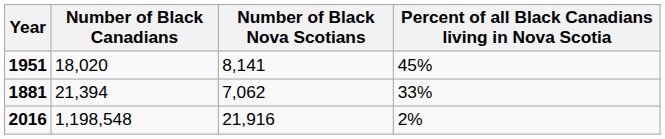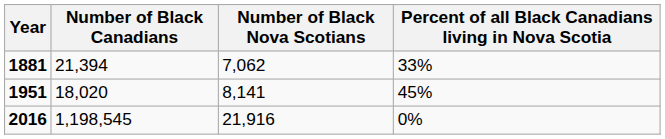rows swapped: 1881 <-> 1951
2016 | Number of Black Canadians: 1,198,548 -> 1,198,545
2016 | Percent of all Black Canadians living in Nova Scotia: 2% -> 0%
